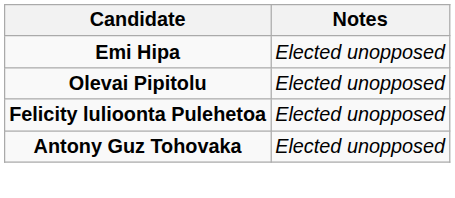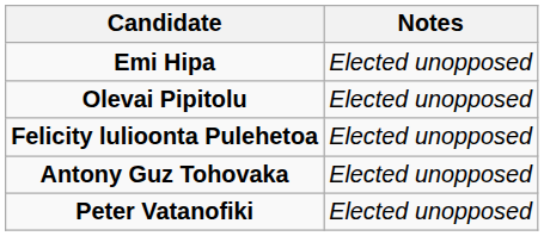+ row: Peter Vatanofiki | Elected unopposed
